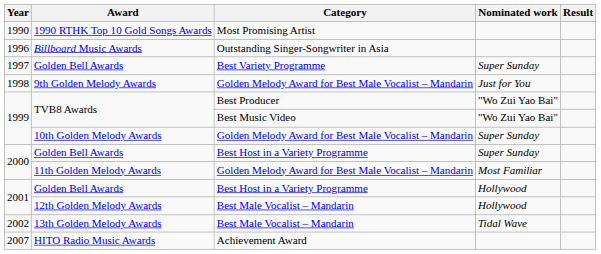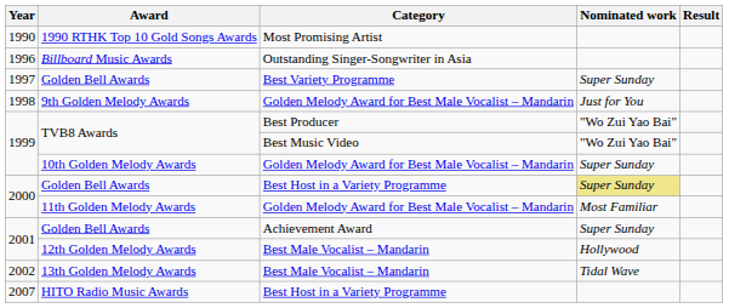2000 / Golden Bell Awards | Nominated work: no background -> khaki background
2001 / Golden Bell Awards | Category: Best Host in a Variety Programme -> Achievement Award
2001 / Golden Bell Awards | Nominated work: Hollywood -> Super Sunday
HITO Radio Music Awards | Category: Achievement Award -> Best Host in a Variety Programme
